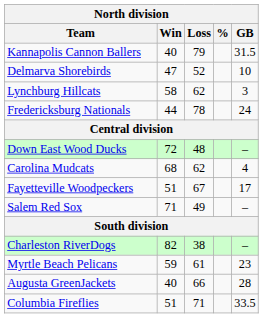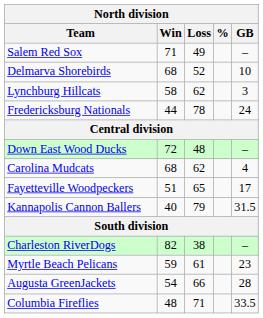rows swapped: Salem Red Sox <-> Kannapolis Cannon Ballers
Delmarva Shorebirds | Win: 47 -> 68
Fayetteville Woodpeckers | Loss: 67 -> 65
Augusta GreenJackets | Win: 40 -> 54
Columbia Fireflies | Win: 51 -> 48
